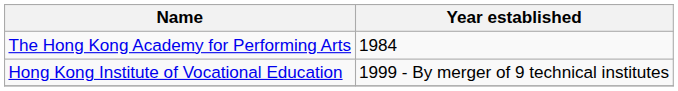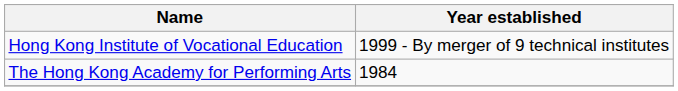rows swapped: The Hong Kong Academy for Performing Arts <-> Hong Kong Institute of Vocational Education
